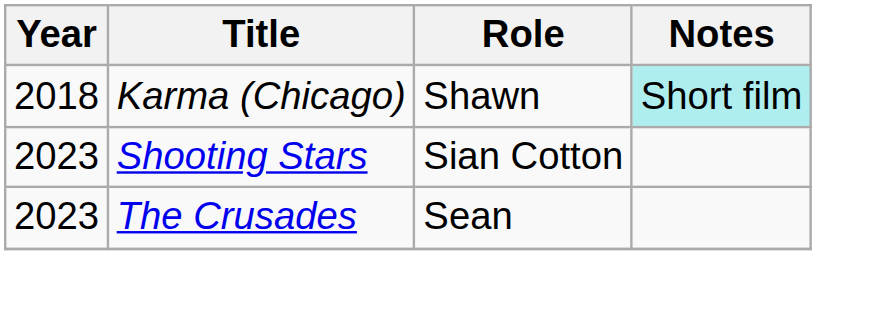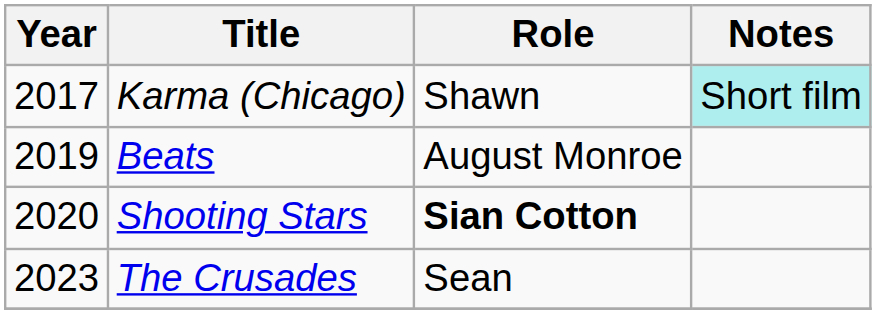Karma (Chicago) | Year: 2018 -> 2017
+ row: 2019 | Beats | August Monroe
Shooting Stars | Year: 2023 -> 2020
Shooting Stars | Role: normal -> bold
